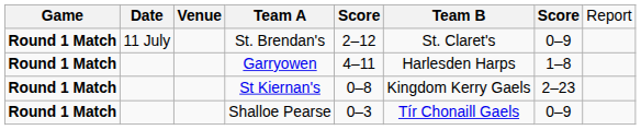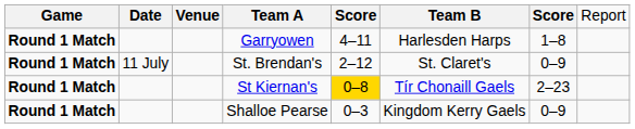rows swapped: St. Brendan's <-> Garryowen
St Kiernan's | column 5: no background -> gold background
St Kiernan's | column 6: Kingdom Kerry Gaels -> Tír Chonaill Gaels
Shalloe Pearse | column 6: Tír Chonaill Gaels -> Kingdom Kerry Gaels
